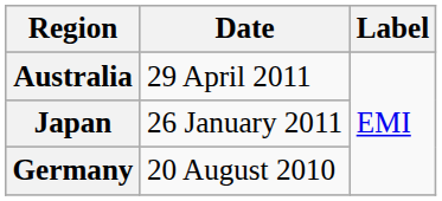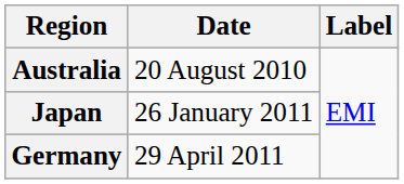Australia | Date: 29 April 2011 -> 20 August 2010
Germany | Date: 20 August 2010 -> 29 April 2011
